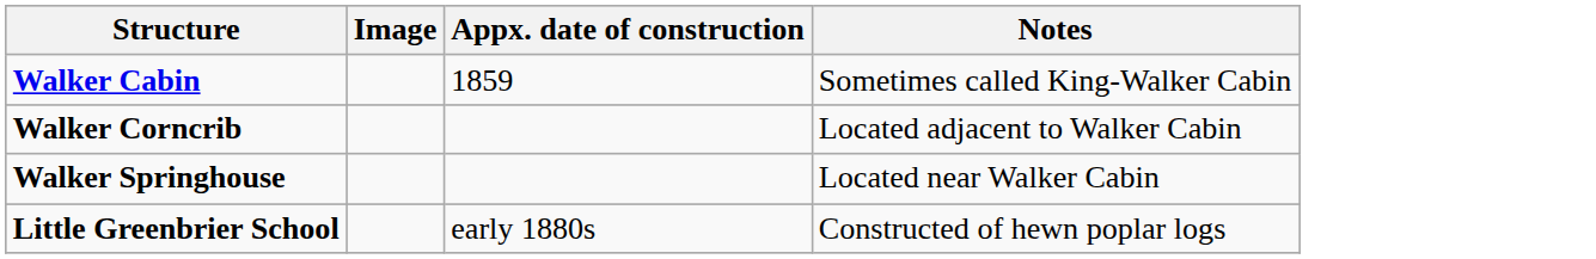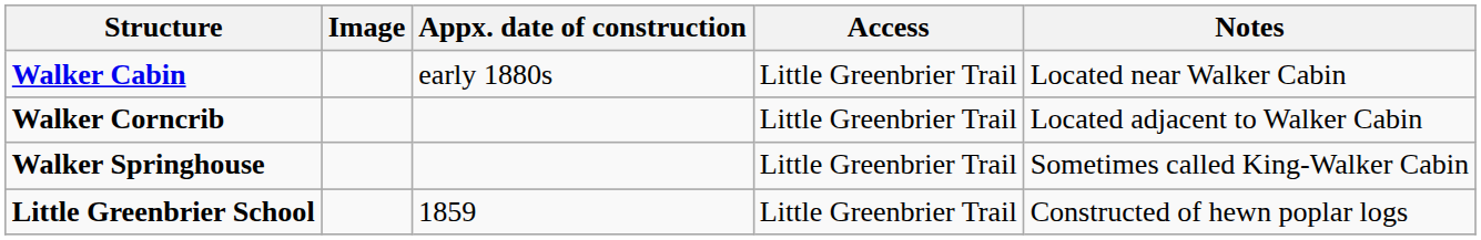+ column: Access | Little Greenbrier Trail | Little Greenbrier Trail | Little Greenbrier Trail | Little Greenbrier Trail
Walker Cabin | Appx. date of construction: 1859 -> early 1880s
Walker Cabin | Notes: Sometimes called King-Walker Cabin -> Located near Walker Cabin
Walker Springhouse | Notes: Located near Walker Cabin -> Sometimes called King-Walker Cabin
Little Greenbrier School | Appx. date of construction: early 1880s -> 1859
